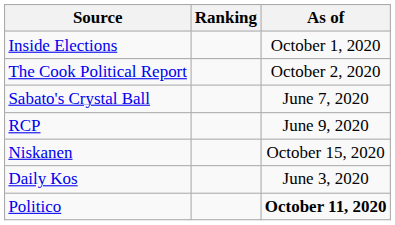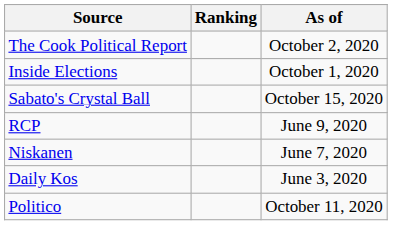rows swapped: The Cook Political Report <-> Inside Elections
Sabato's Crystal Ball | As of: June 7, 2020 -> October 15, 2020
Niskanen | As of: October 15, 2020 -> June 7, 2020
Politico | As of: bold -> normal
